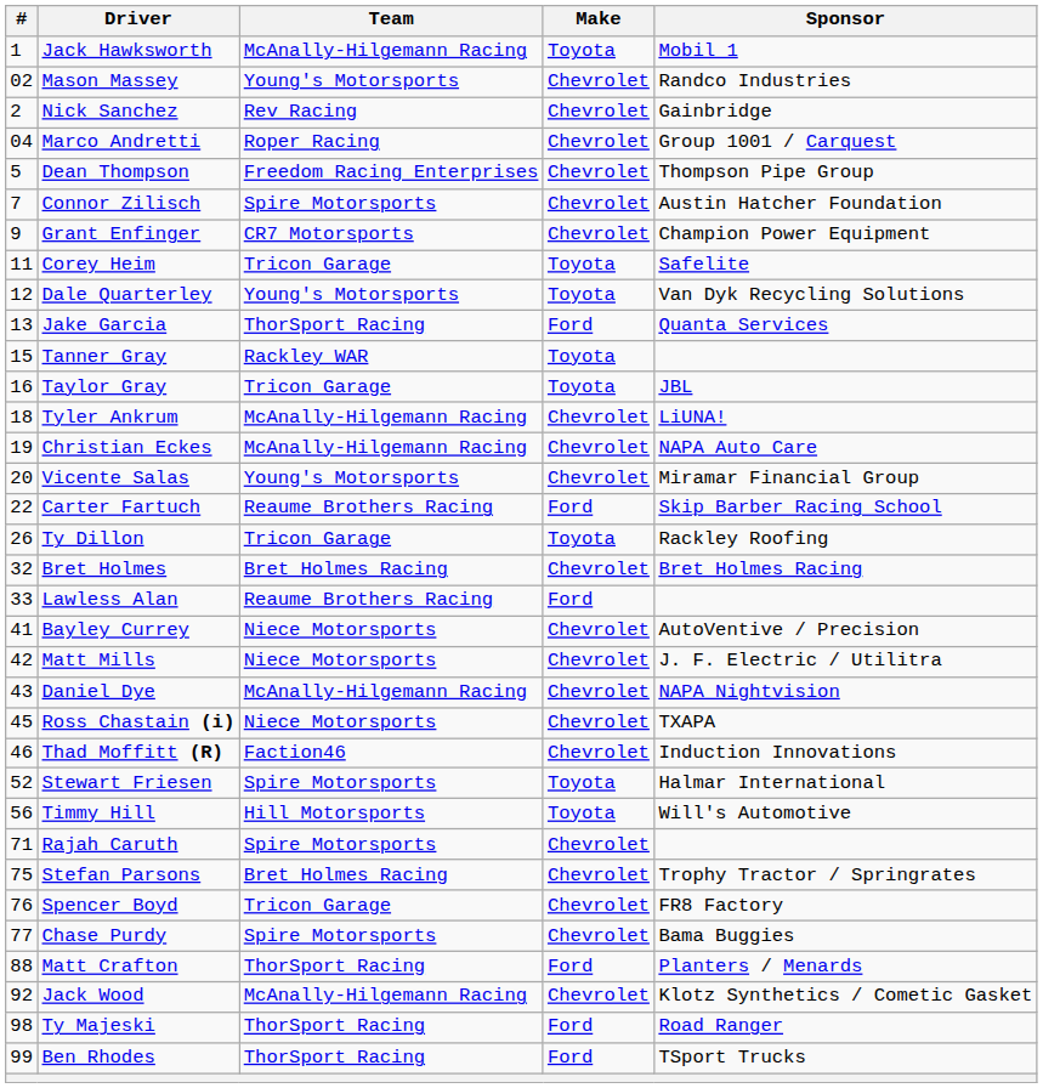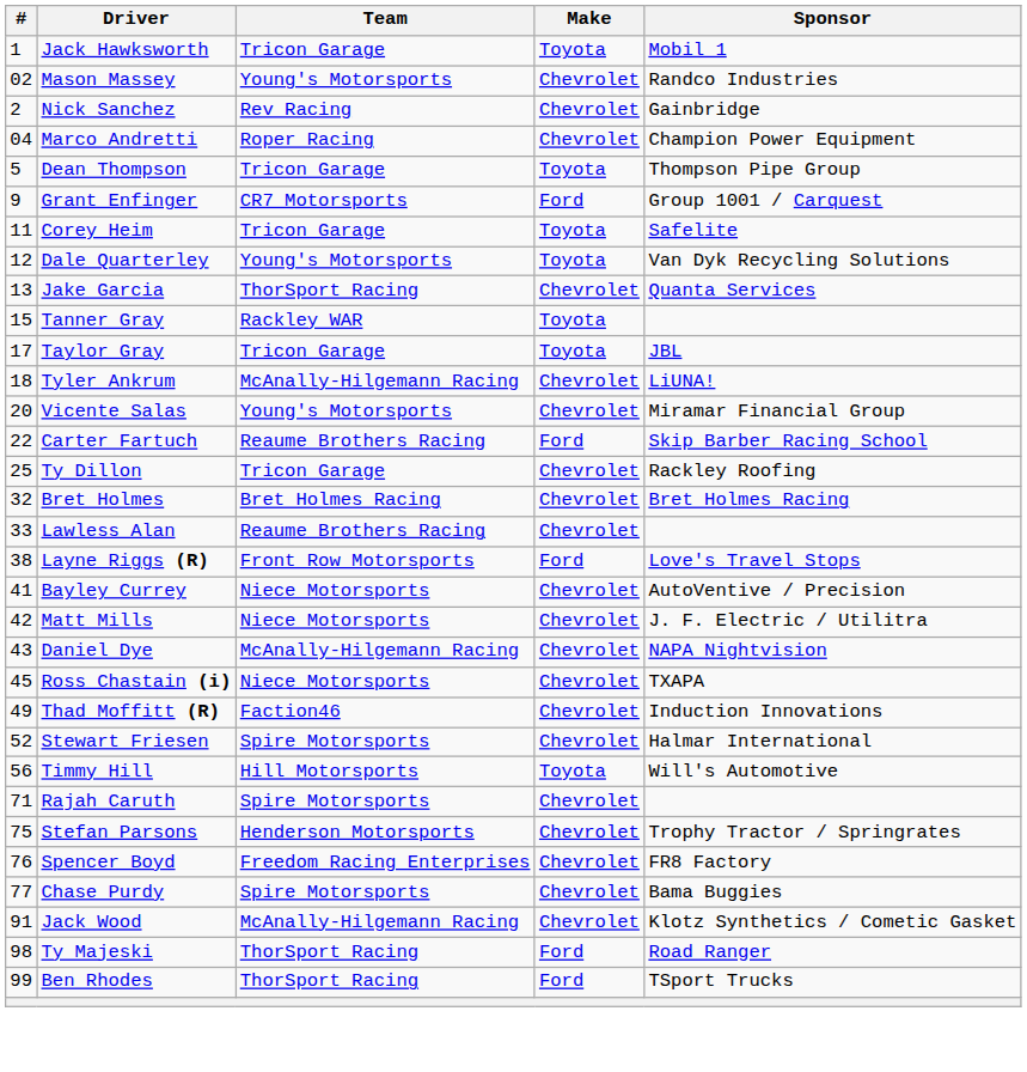Jack Hawksworth | Team: McAnally-Hilgemann Racing -> Tricon Garage
Marco Andretti | Sponsor: Group 1001 / Carquest -> Champion Power Equipment
Dean Thompson | Team: Freedom Racing Enterprises -> Tricon Garage
Dean Thompson | Make: Chevrolet -> Toyota
- row: 7 | Connor Zilisch | Spire Motorsports | Chevrolet | Austin Hatcher Foundation
Grant Enfinger | Make: Chevrolet -> Ford
Grant Enfinger | Sponsor: Champion Power Equipment -> Group 1001 / Carquest
Jake Garcia | Make: Ford -> Chevrolet
Taylor Gray | #: 16 -> 17
- row: 19 | Christian Eckes | McAnally-Hilgemann Racing | Chevrolet | NAPA Auto Care
Ty Dillon | #: 26 -> 25
Ty Dillon | Make: Toyota -> Chevrolet
Lawless Alan | Make: Ford -> Chevrolet
+ row: 38 | Layne Riggs (R) | Front Row Motorsports | Ford | Love's Travel Stops
Thad Moffitt (R) | #: 46 -> 49
Stewart Friesen | Make: Toyota -> Chevrolet
Stefan Parsons | Team: Bret Holmes Racing -> Henderson Motorsports
Spencer Boyd | Team: Tricon Garage -> Freedom Racing Enterprises
- row: 88 | Matt Crafton | ThorSport Racing | Ford | Planters / Menards
Jack Wood | #: 92 -> 91
